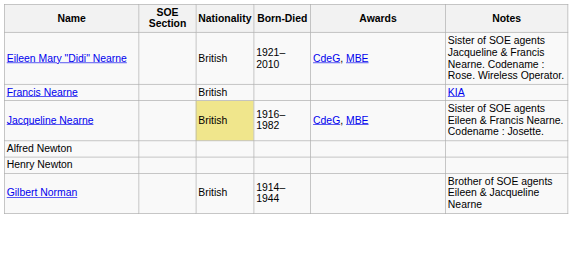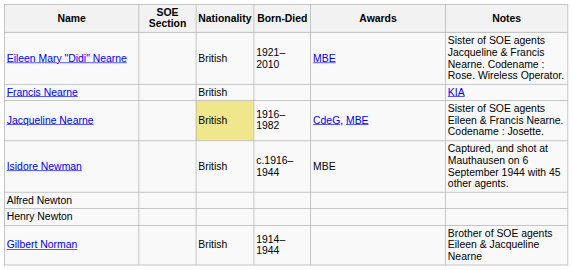Eileen Mary "Didi" Nearne | Awards: CdeG, MBE -> MBE
+ row: Isidore Newman | British | c.1916–1944 | MBE | Captured, and shot at Mauthausen on 6 September 1944 with 45 other agents.
